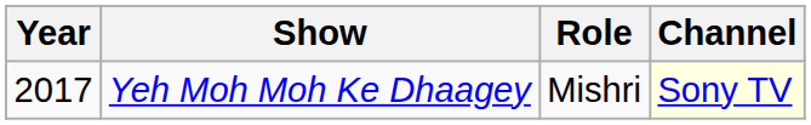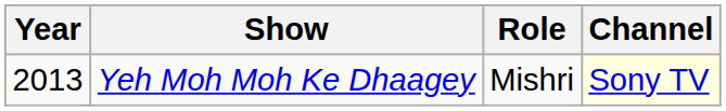Yeh Moh Moh Ke Dhaagey | Year: 2017 -> 2013
